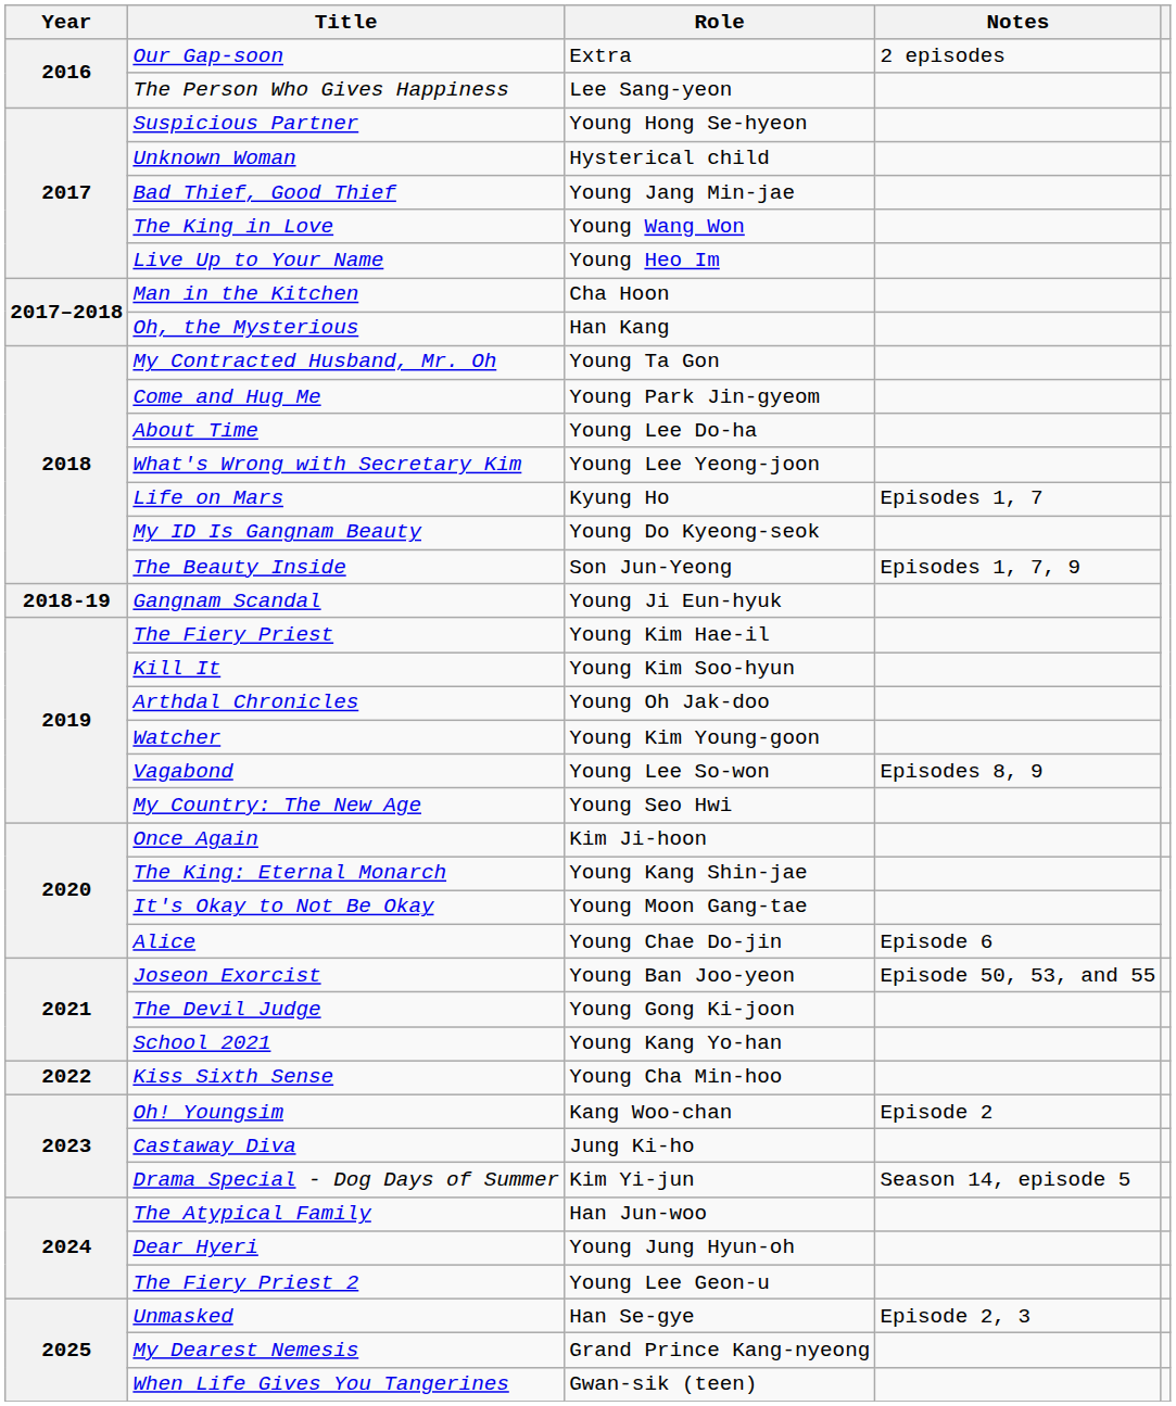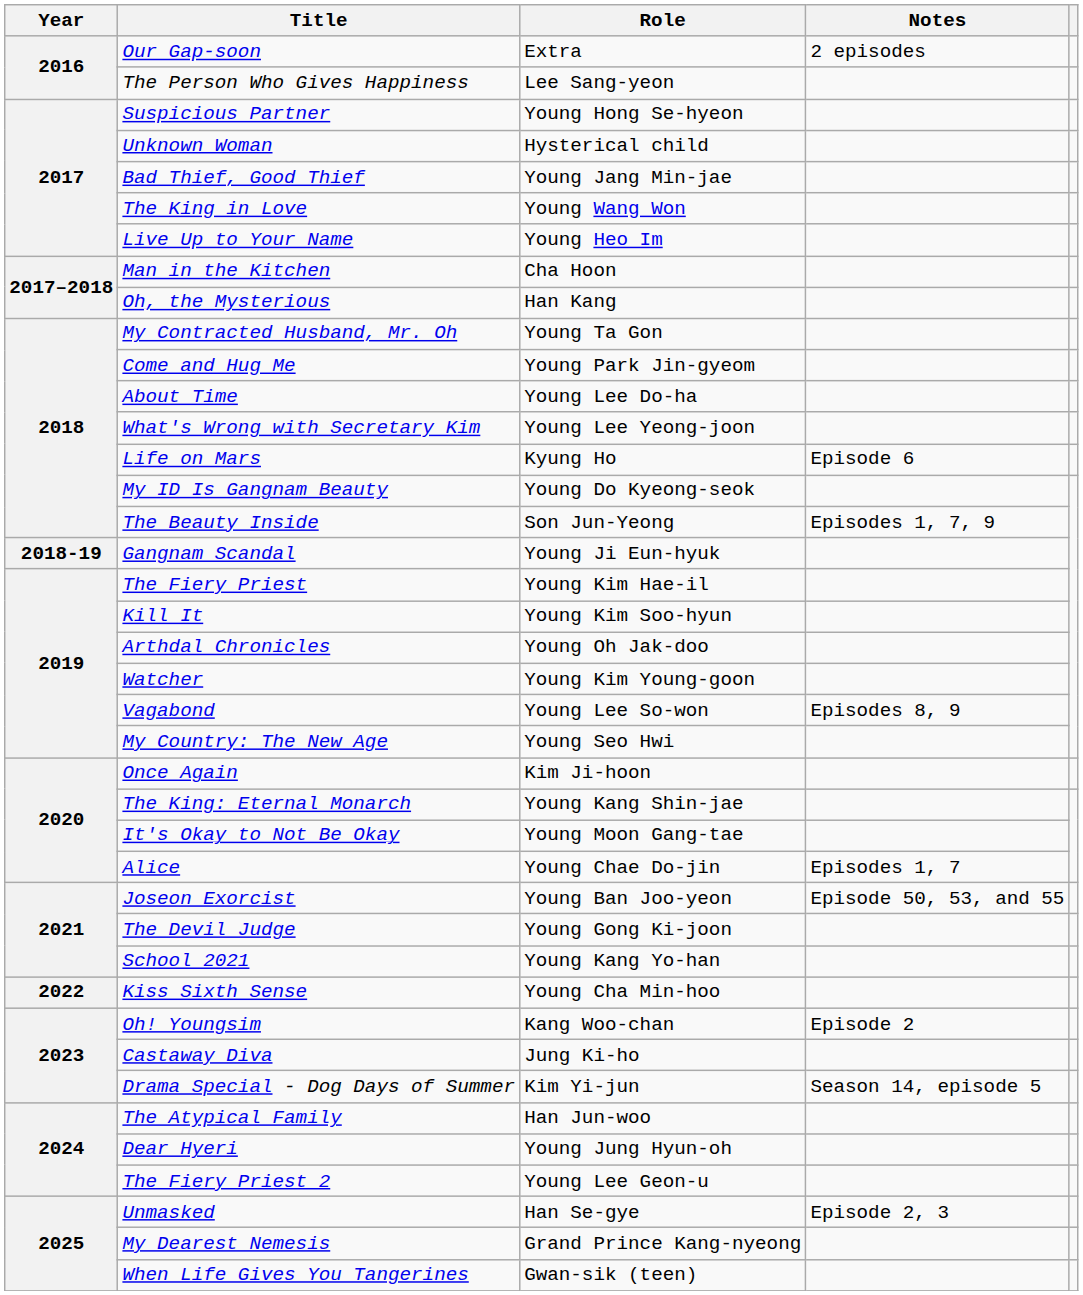Life on Mars | Notes: Episodes 1, 7 -> Episode 6
Alice | Notes: Episode 6 -> Episodes 1, 7
